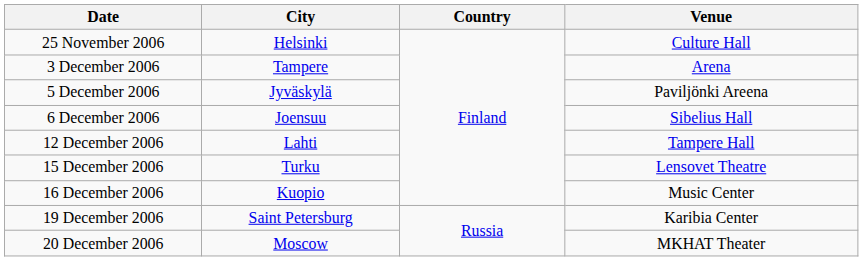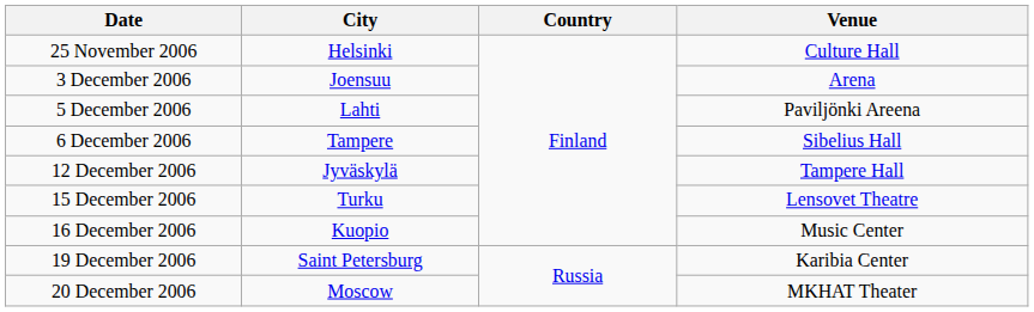3 December 2006 | City: Tampere -> Joensuu
5 December 2006 | City: Jyväskylä -> Lahti
6 December 2006 | City: Joensuu -> Tampere
12 December 2006 | City: Lahti -> Jyväskylä
